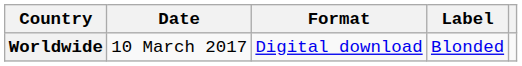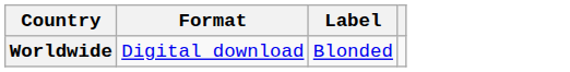- column: Date | 10 March 2017
